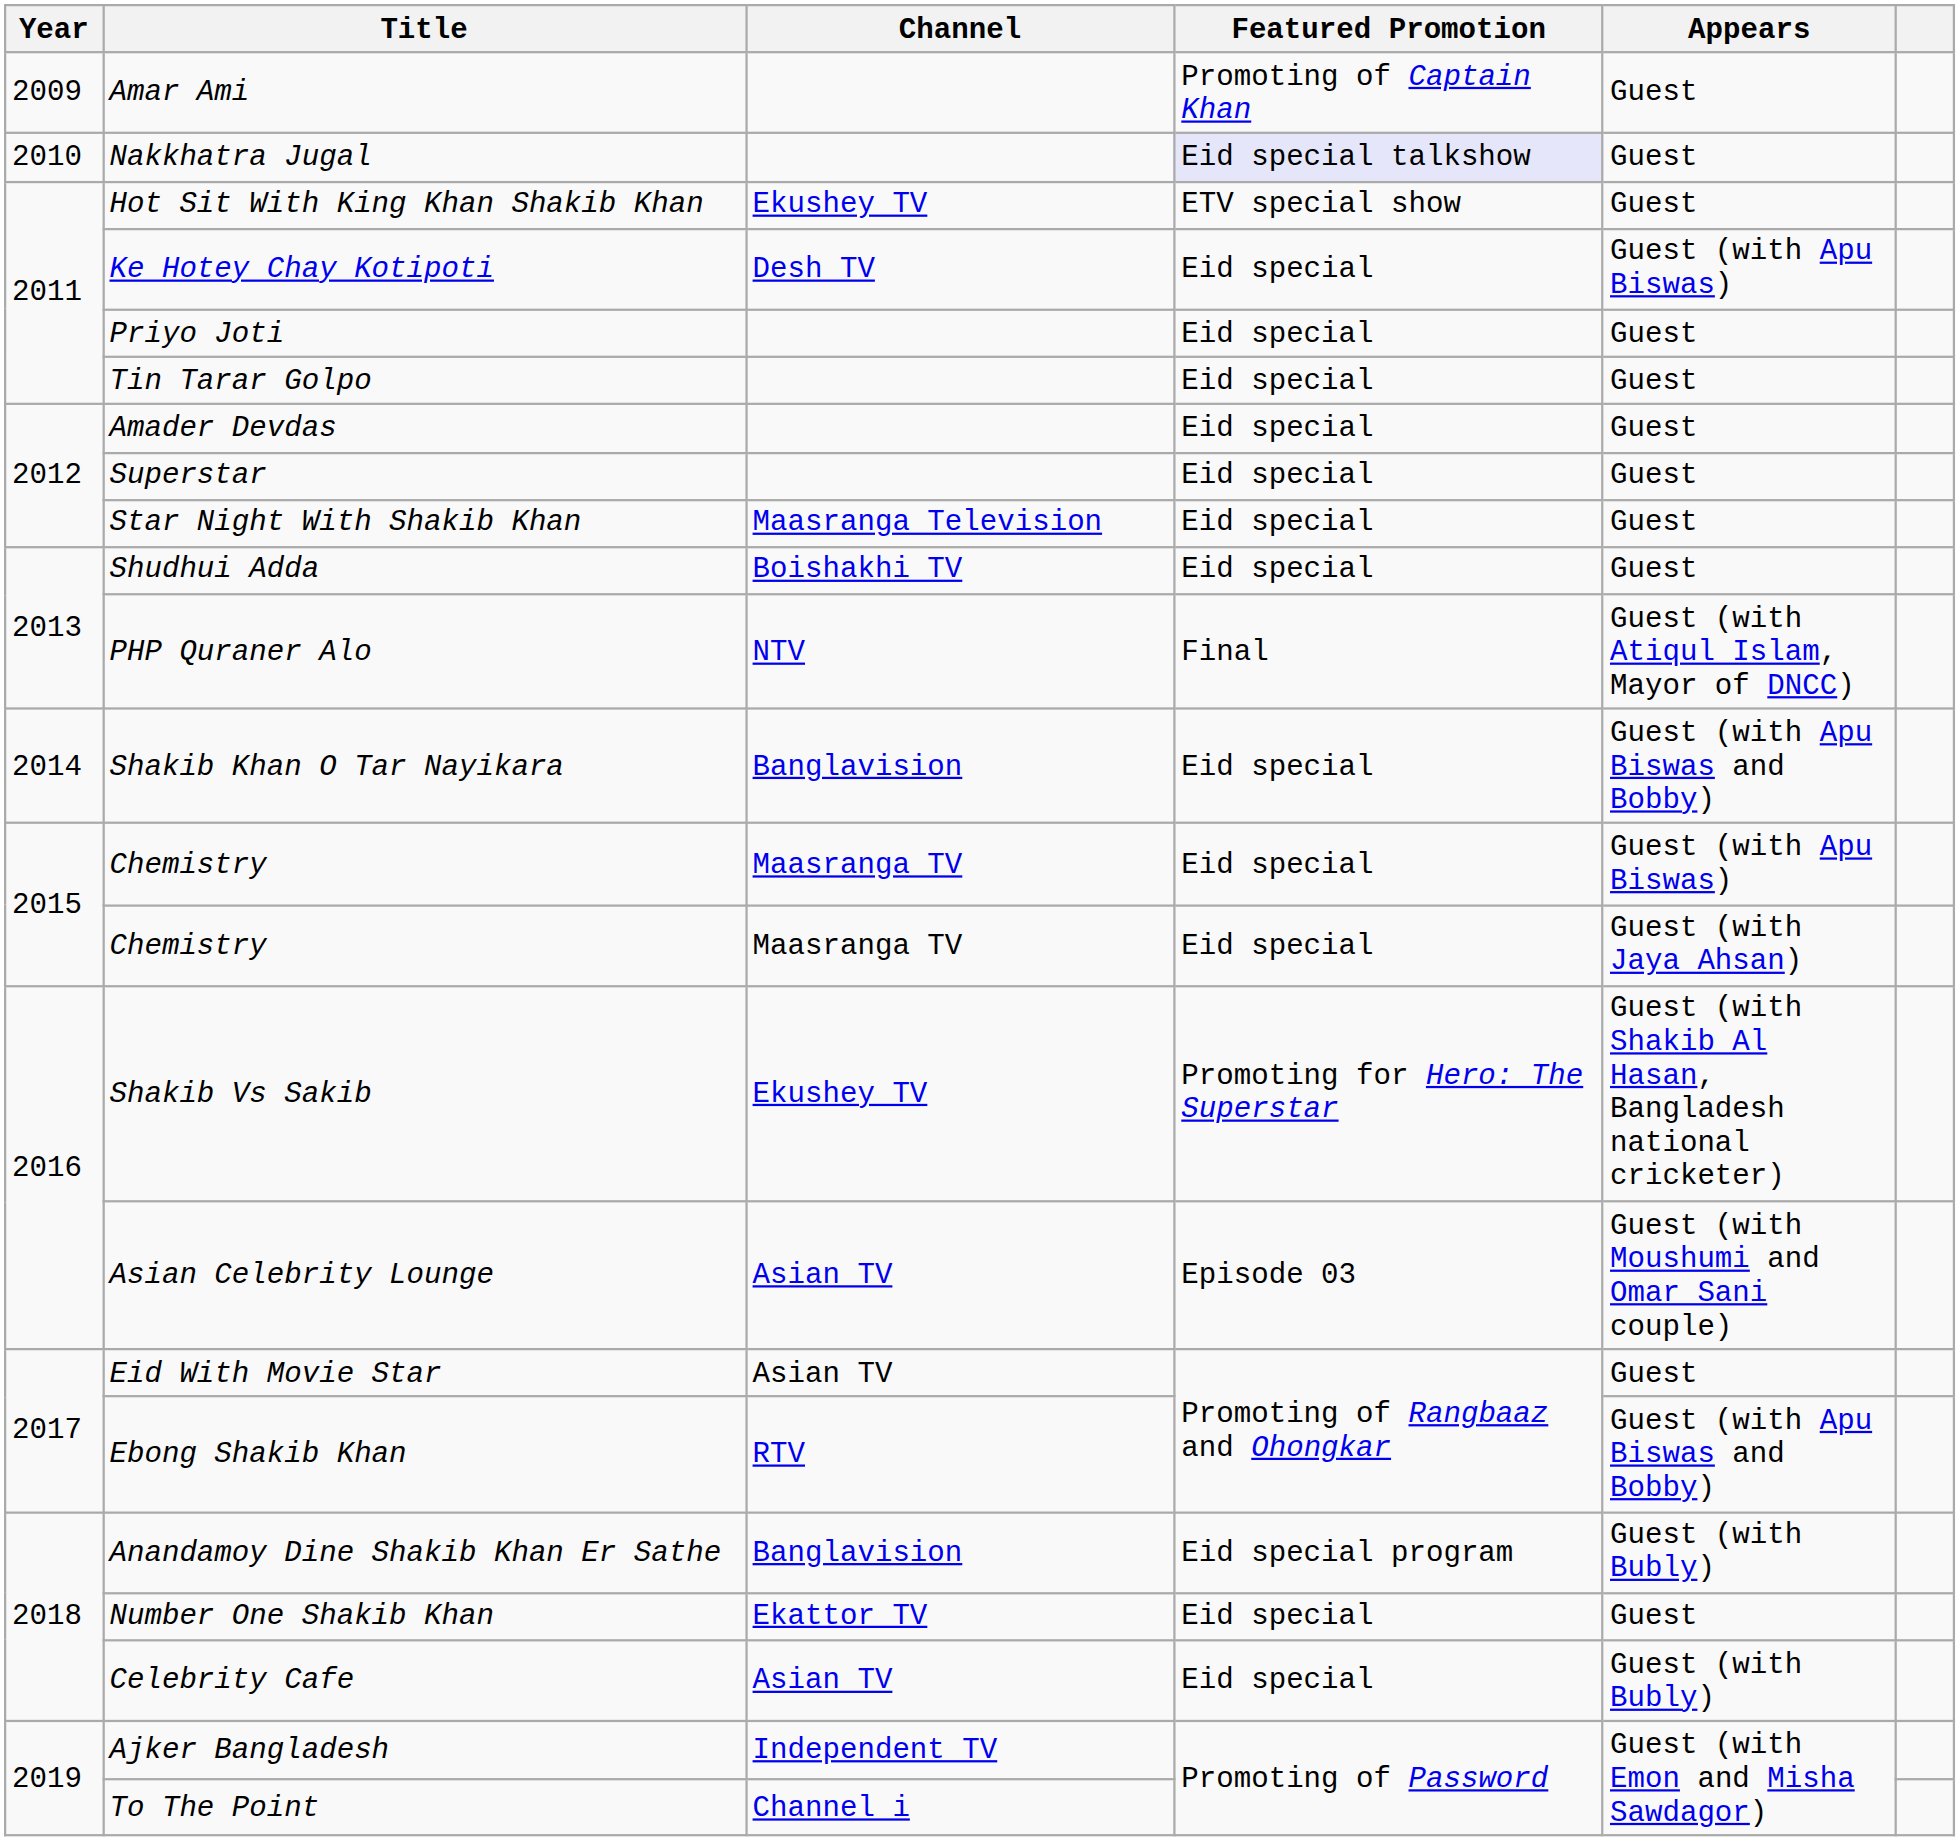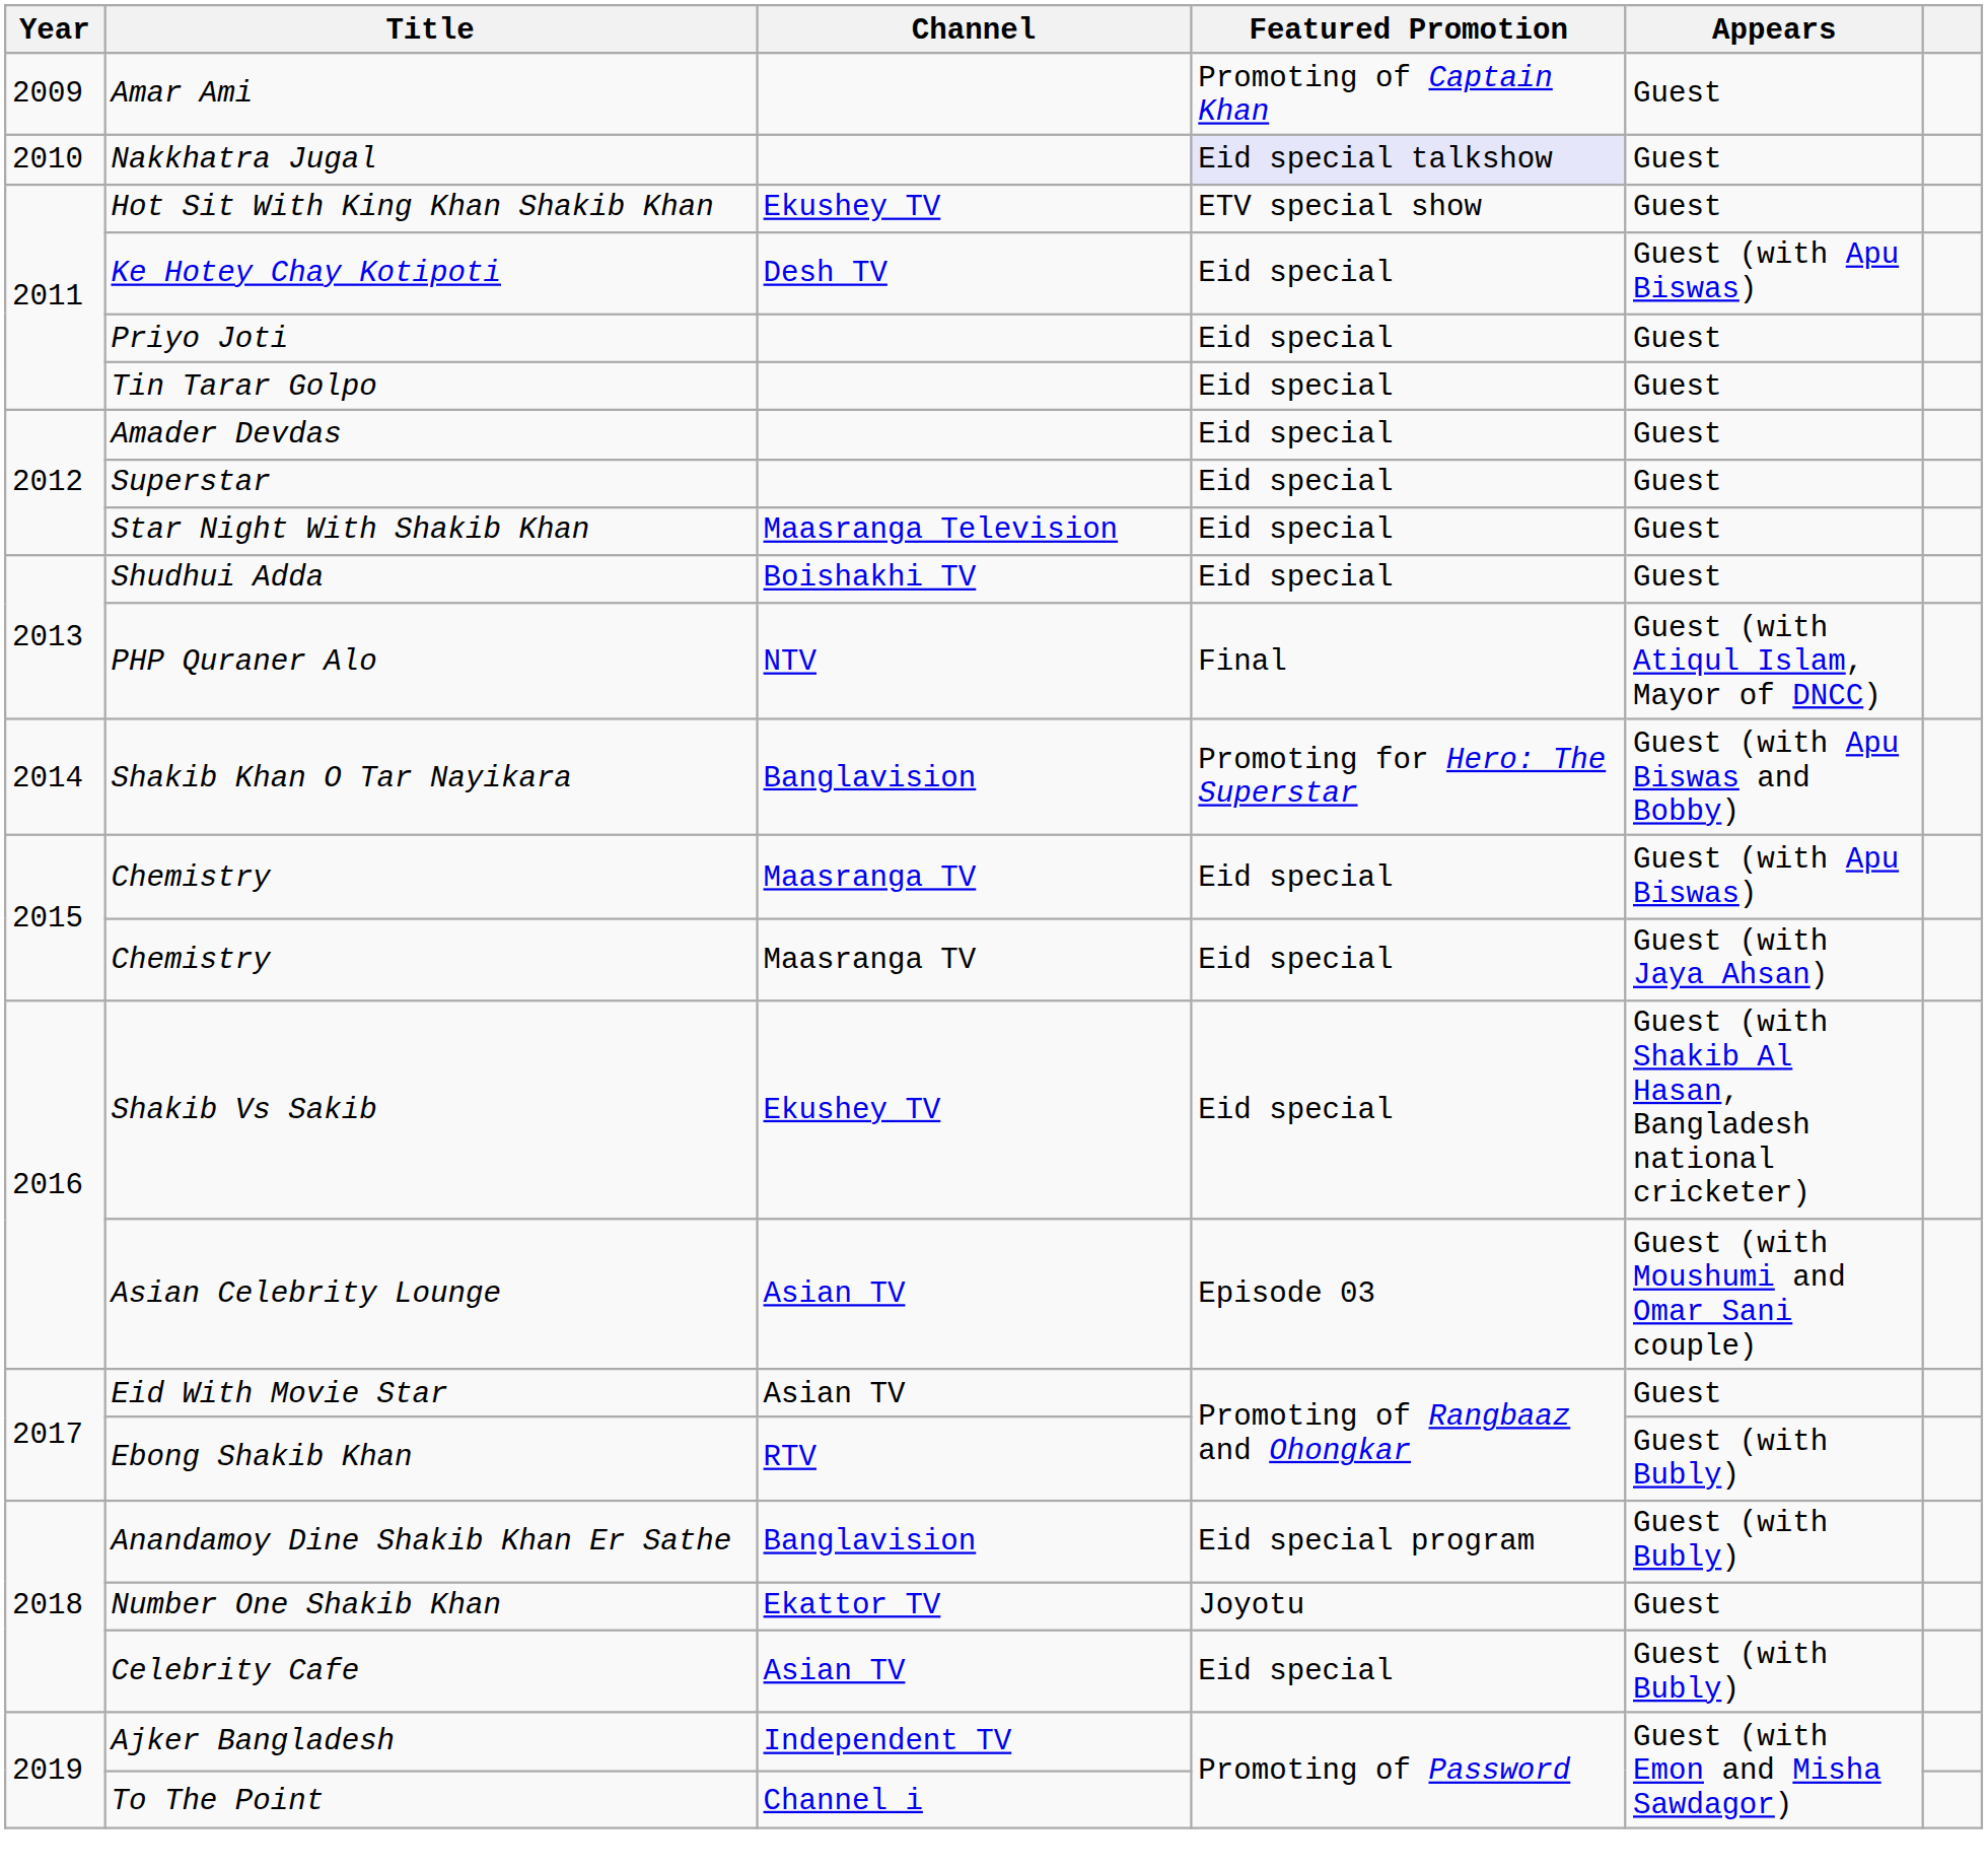Shakib Khan O Tar Nayikara | Featured Promotion: Eid special -> Promoting for Hero: The Superstar
Shakib Vs Sakib | Featured Promotion: Promoting for Hero: The Superstar -> Eid special
Ebong Shakib Khan | Appears: Guest (with Apu Biswas and Bobby) -> Guest (with Bubly)
Number One Shakib Khan | Featured Promotion: Eid special -> Joyotu
